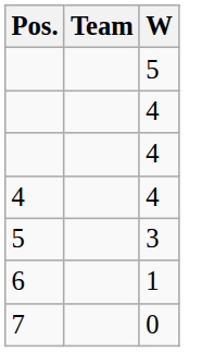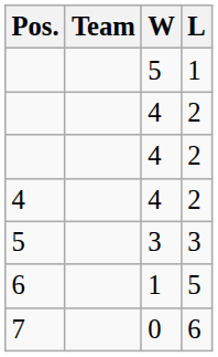+ column: L | 1 | 2 | 2 | 2 | 3 | 5 | 6
